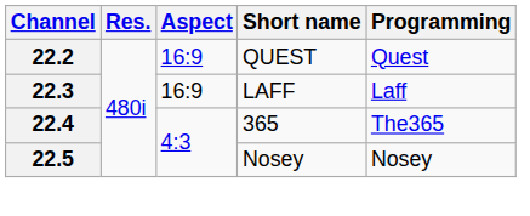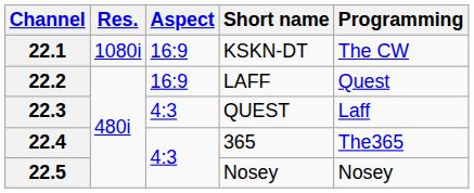+ row: 22.1 | 1080i | 16:9 | KSKN-DT | The CW
22.2 | Short name: QUEST -> LAFF
22.3 | Aspect: 16:9 -> 4:3
22.3 | Short name: LAFF -> QUEST
